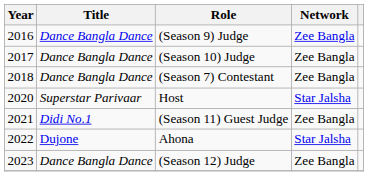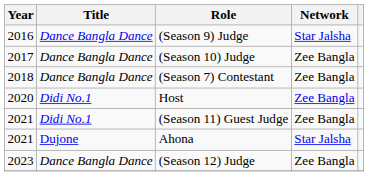(Season 9) Judge | Network: Zee Bangla -> Star Jalsha
Host | Title: Superstar Parivaar -> Didi No.1
Host | Network: Star Jalsha -> Zee Bangla
Ahona | Year: 2022 -> 2021
